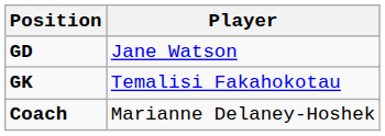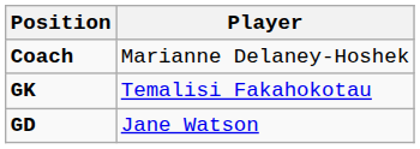rows swapped: GD <-> Coach
